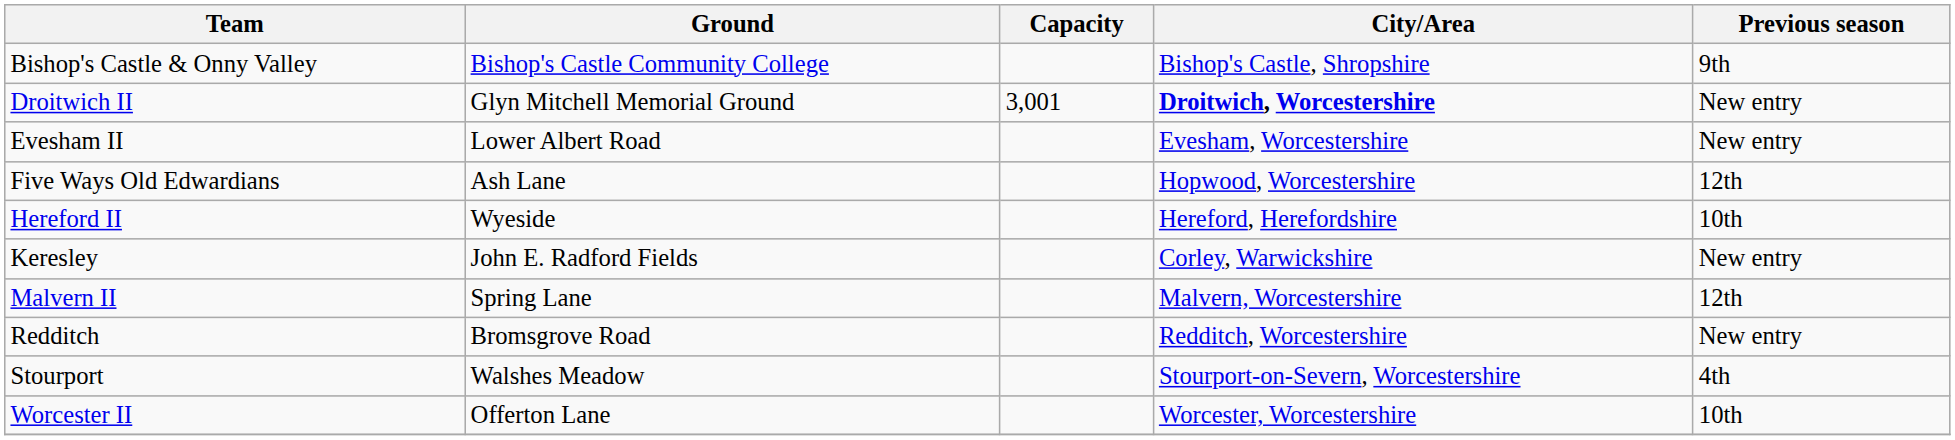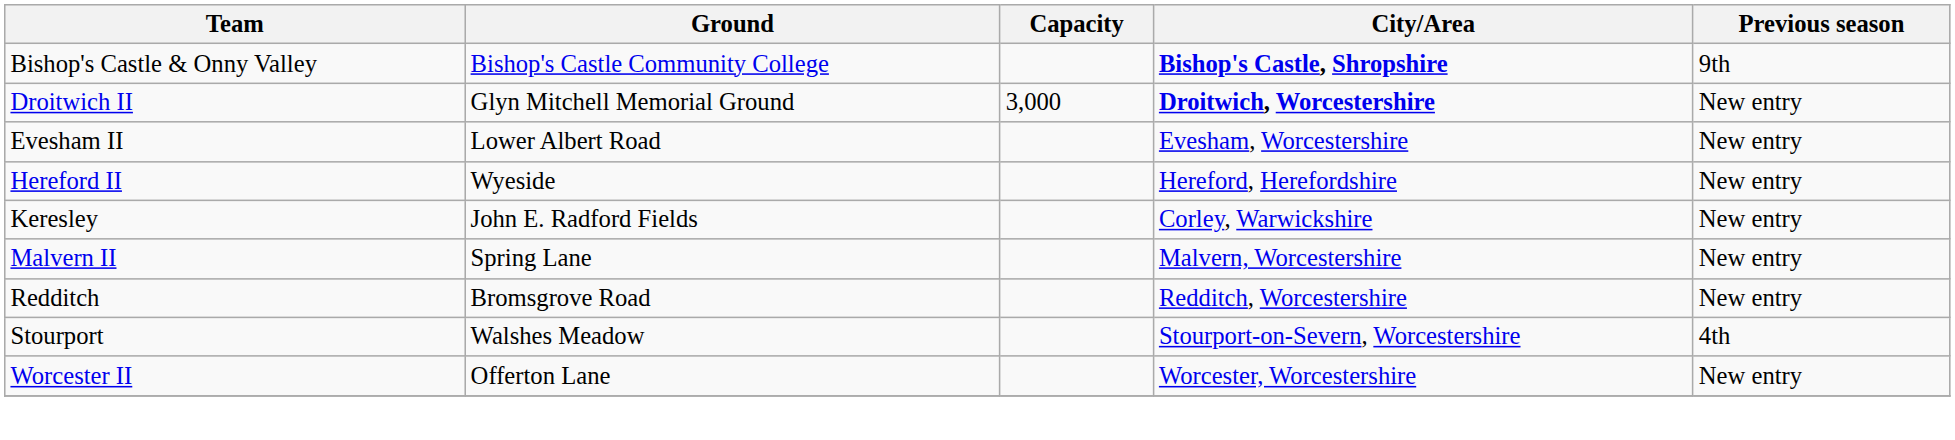Bishop's Castle & Onny Valley | City/Area: normal -> bold
Droitwich II | Capacity: 3,001 -> 3,000
- row: Five Ways Old Edwardians | Ash Lane | Hopwood, Worcestershire | 12th
Hereford II | Previous season: 10th -> New entry
Malvern II | Previous season: 12th -> New entry
Worcester II | Previous season: 10th -> New entry
